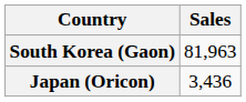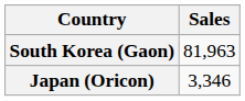Japan (Oricon) | Sales: 3,436 -> 3,346
